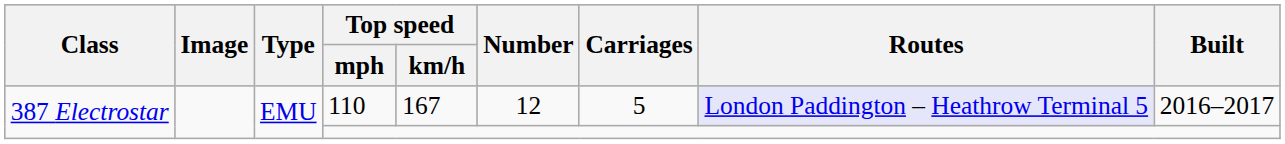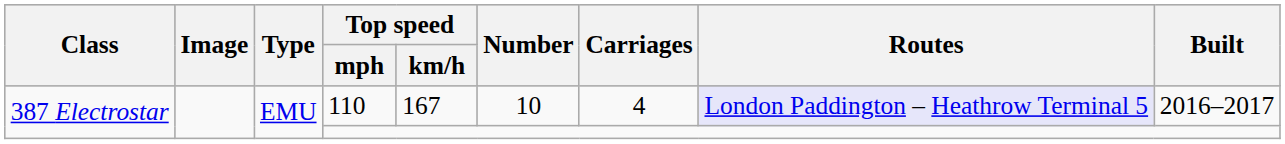110 | Number: 12 -> 10
110 | Carriages: 5 -> 4
